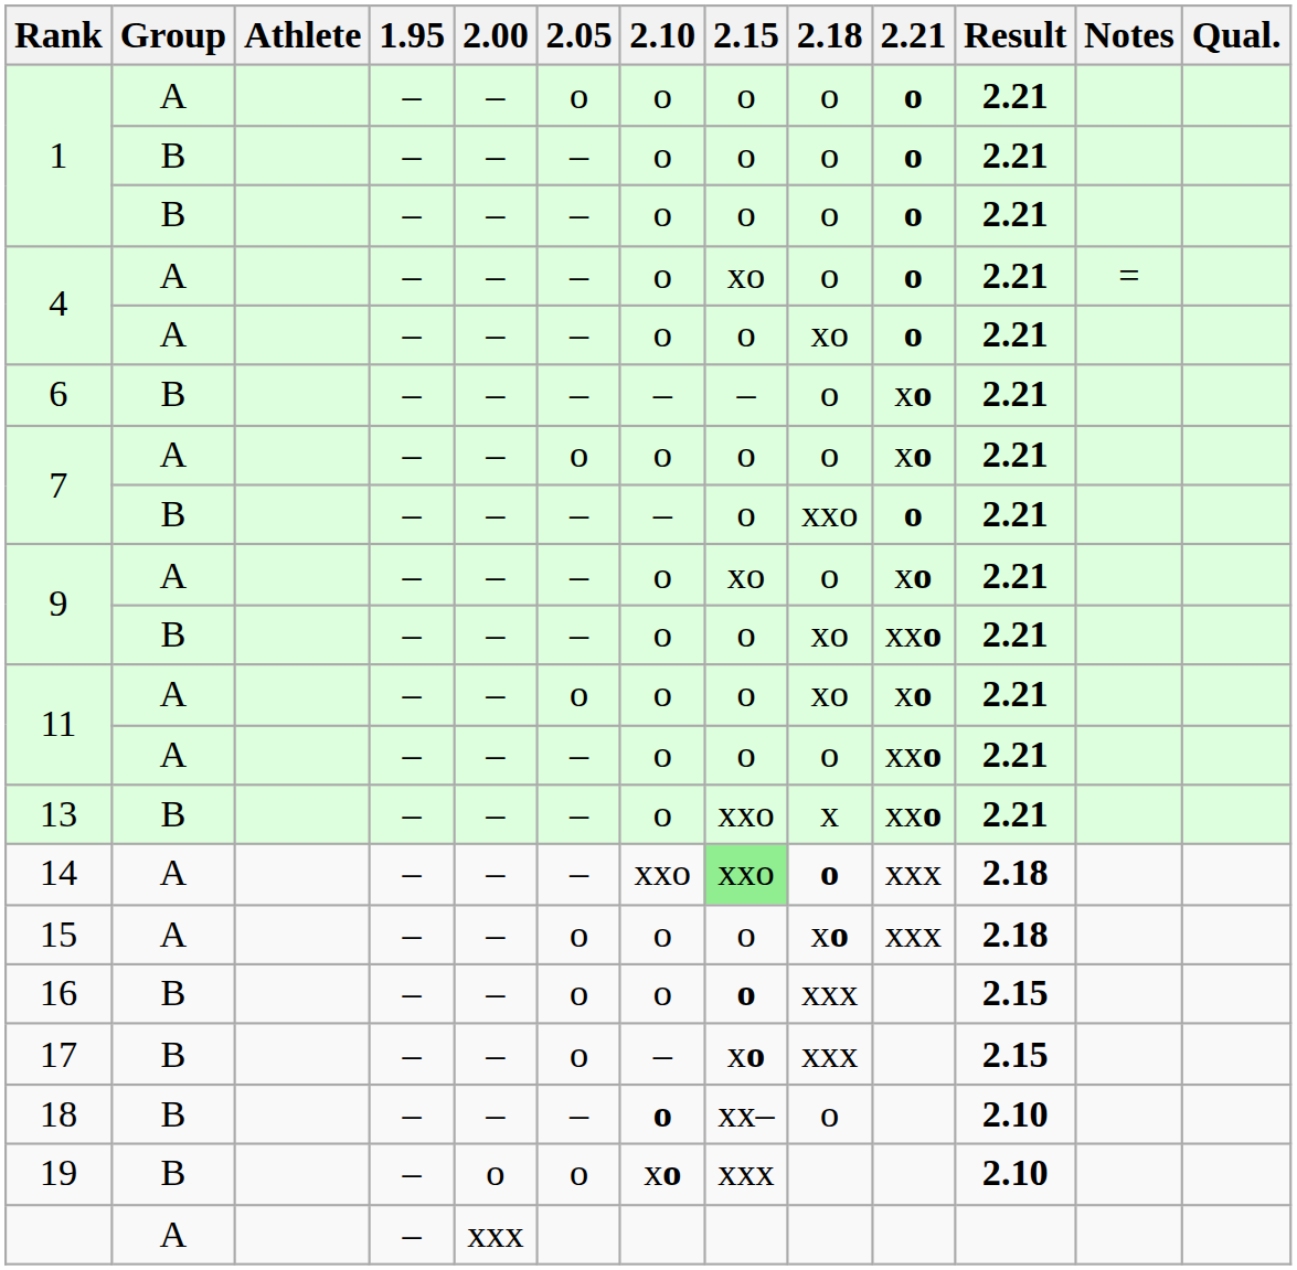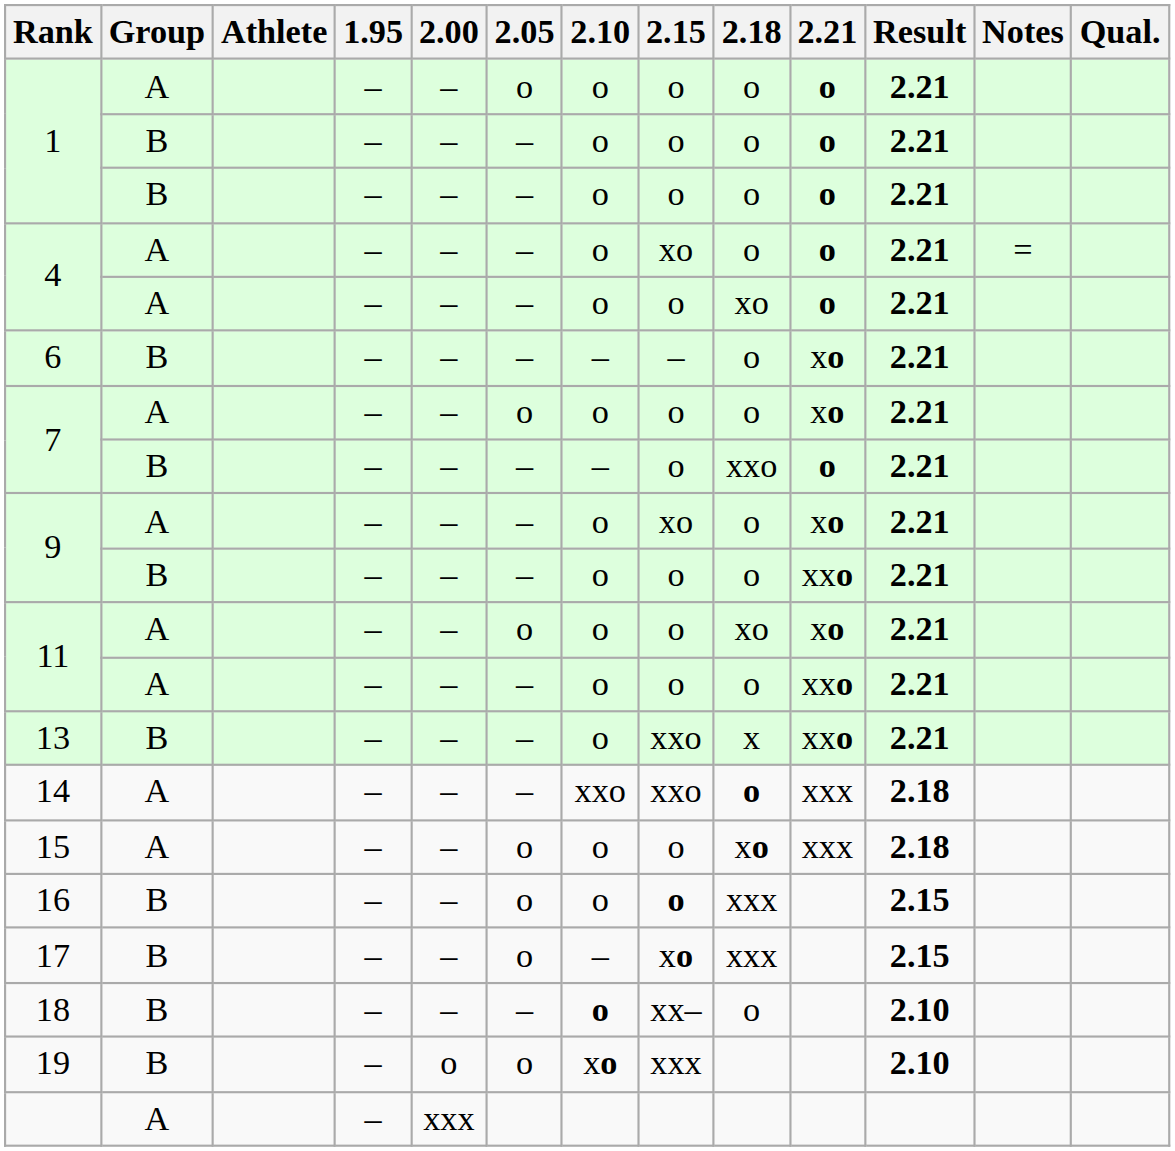9 / B | 2.18: xo -> o
14 | 2.15: lightgreen background -> no background
